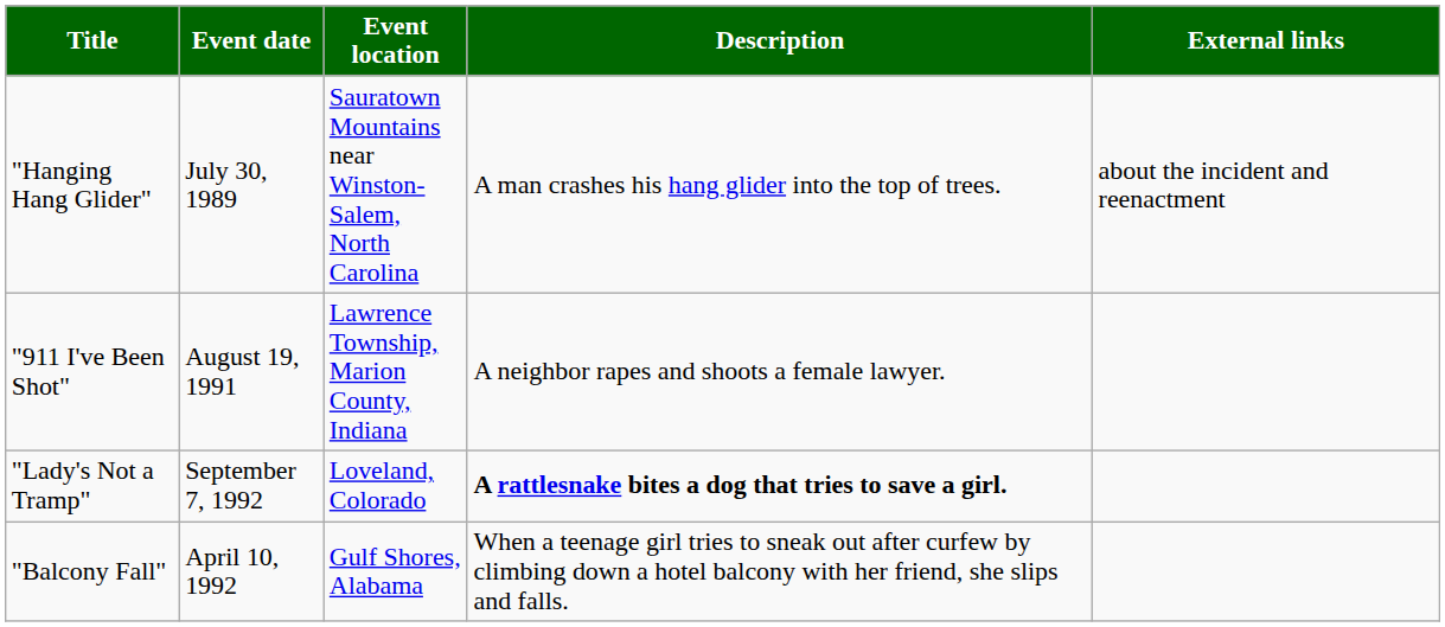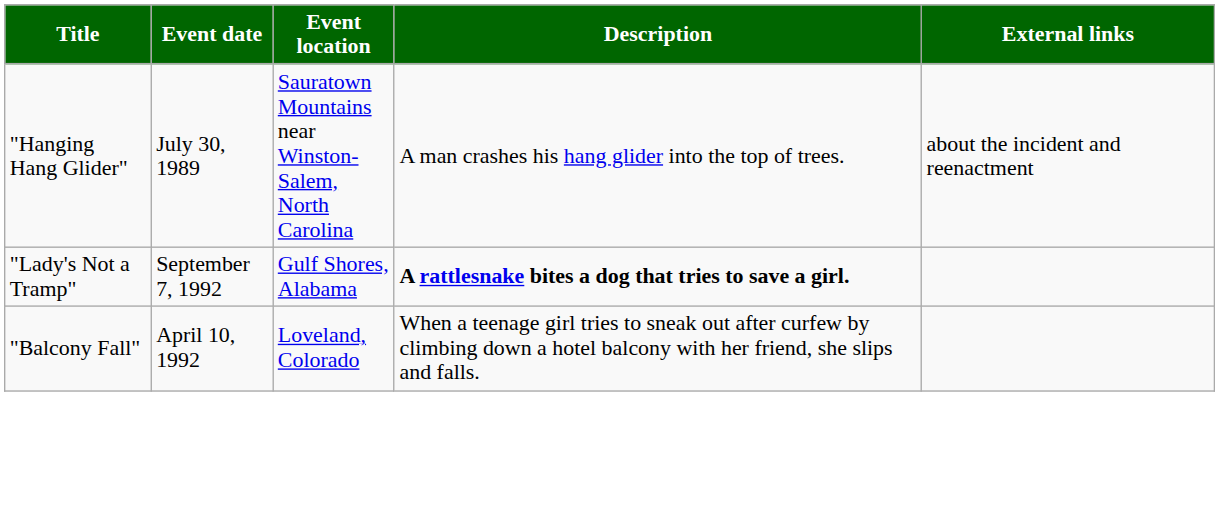- row: "911 I've Been Shot" | August 19, 1991 | Lawrence Township, Marion County, Indiana | A neighbor rapes and shoots a female lawyer.
"Lady's Not a Tramp" | Event location: Loveland, Colorado -> Gulf Shores, Alabama
"Balcony Fall" | Event location: Gulf Shores, Alabama -> Loveland, Colorado
